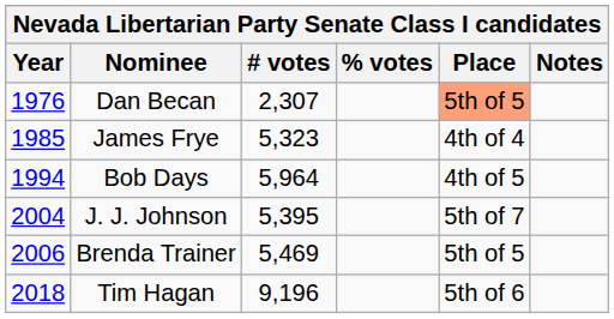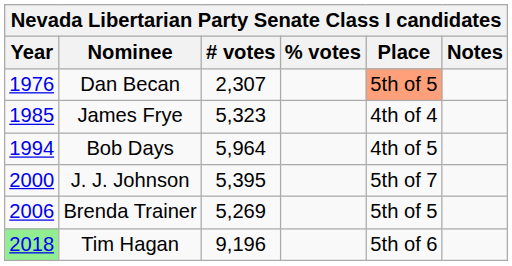J. J. Johnson | Year: 2004 -> 2000
Brenda Trainer | # votes: 5,469 -> 5,269
Tim Hagan | Year: no background -> lightgreen background
